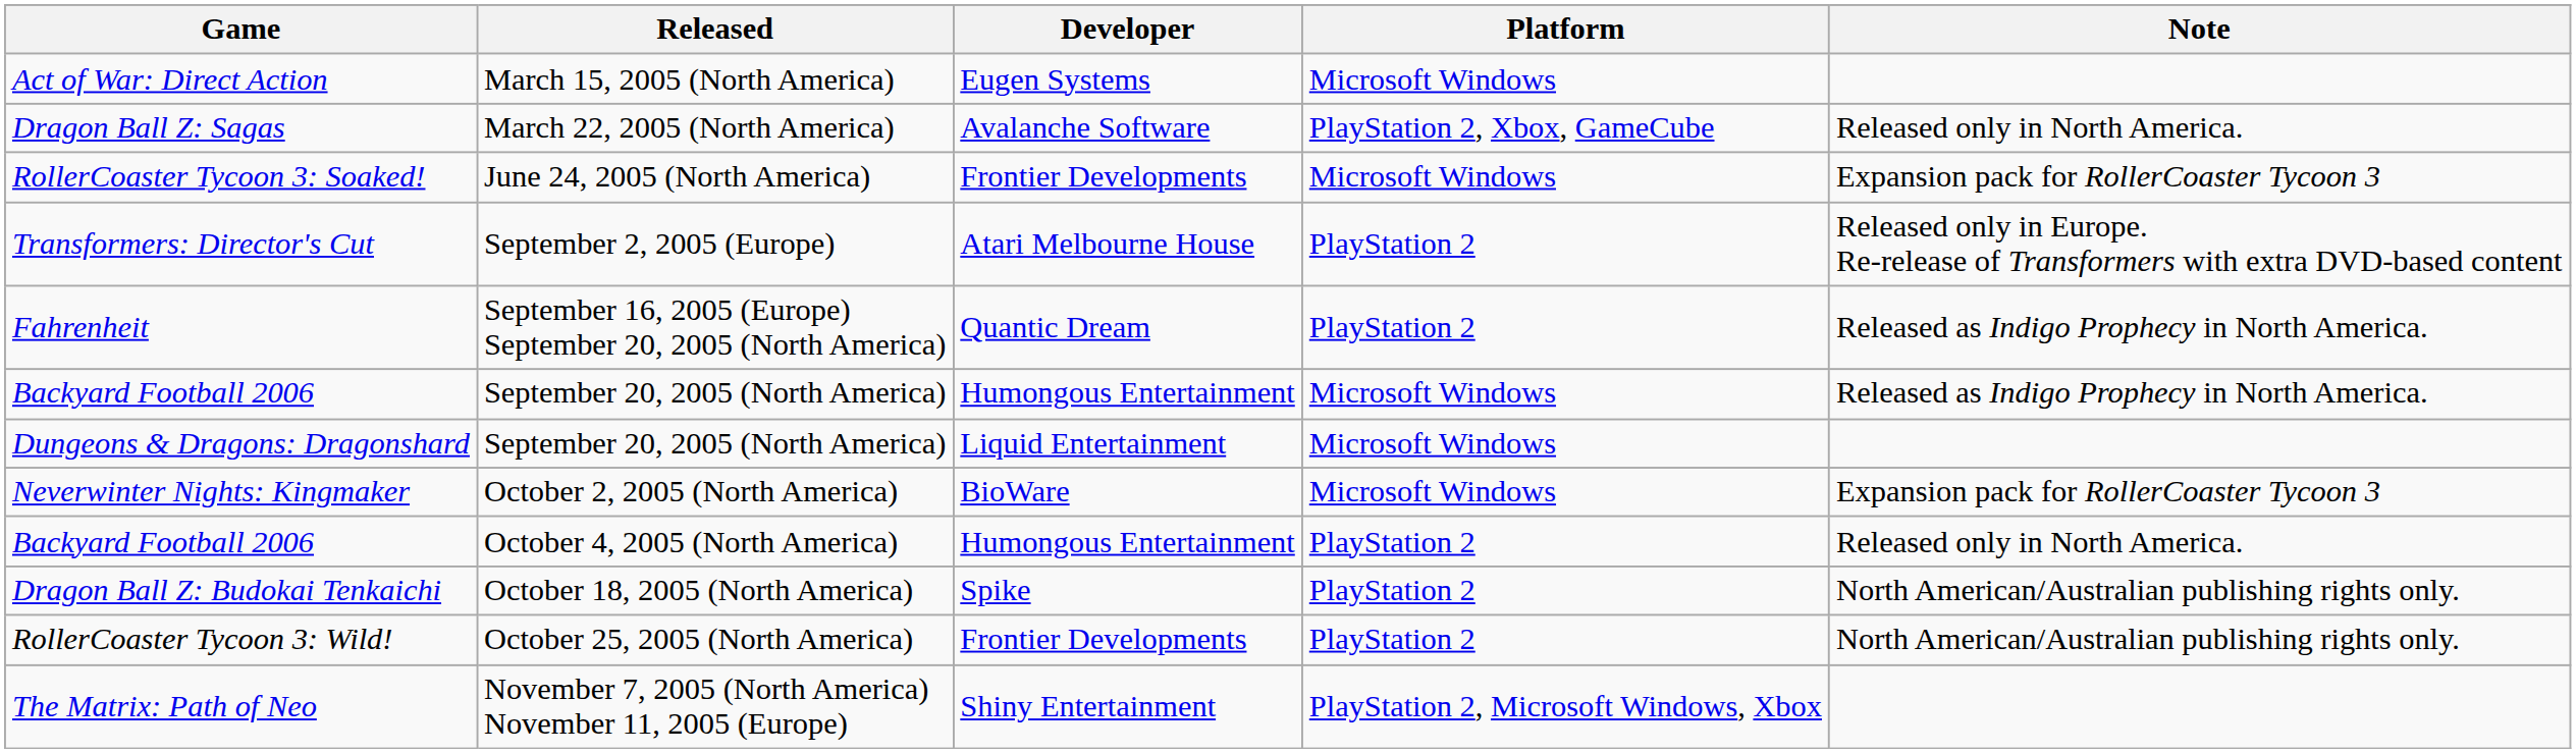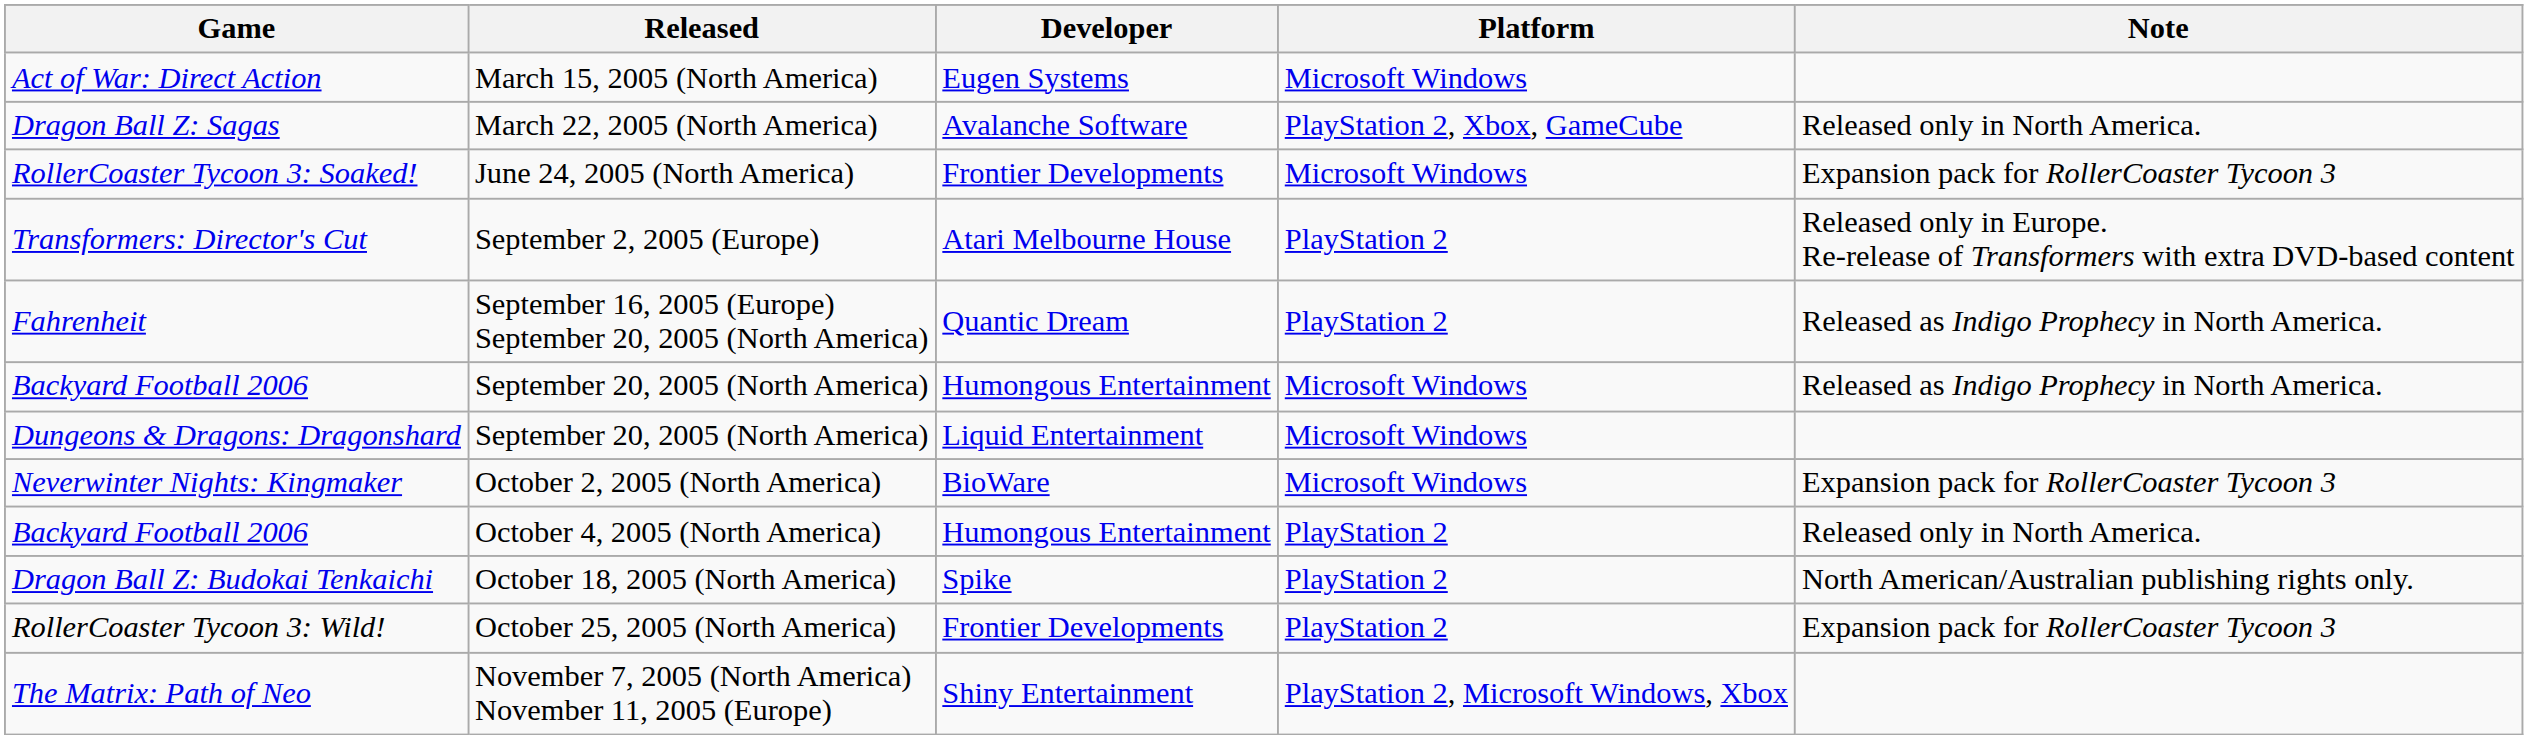RollerCoaster Tycoon 3: Wild! | Note: North American/Australian publishing rights only. -> Expansion pack for RollerCoaster Tycoon 3
